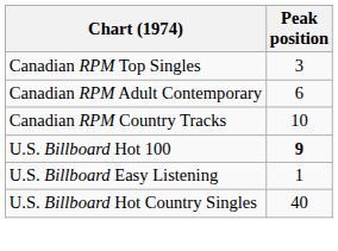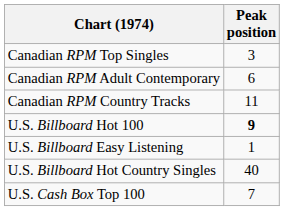Canadian RPM Country Tracks | Peak position: 10 -> 11
+ row: U.S. Cash Box Top 100 | 7
